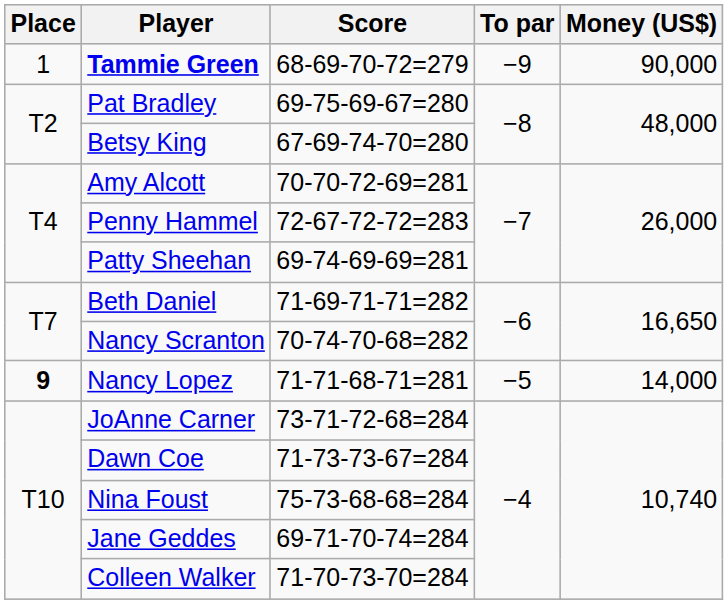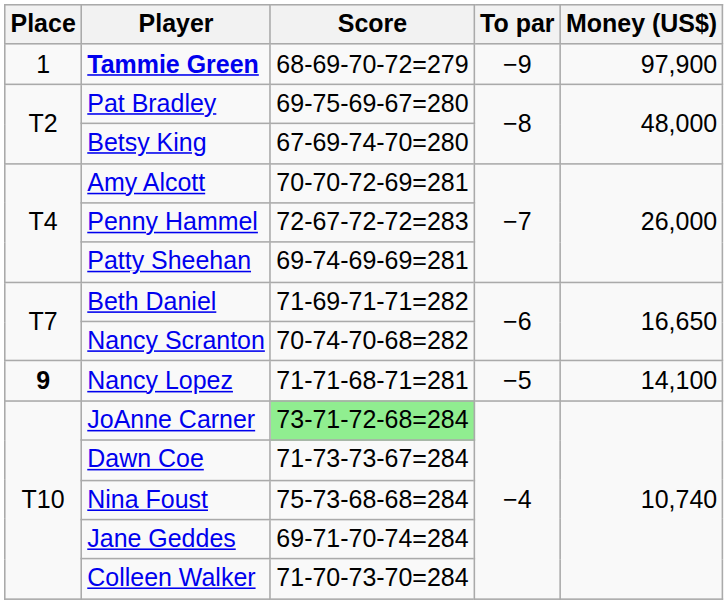Tammie Green | Money (US$): 90,000 -> 97,900
Nancy Lopez | Money (US$): 14,000 -> 14,100
JoAnne Carner | Score: no background -> lightgreen background
